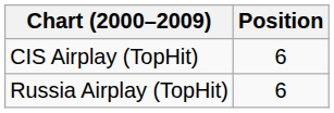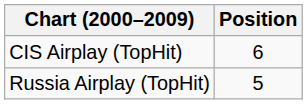Russia Airplay (TopHit) | Position: 6 -> 5
